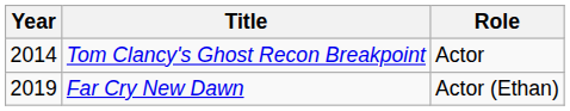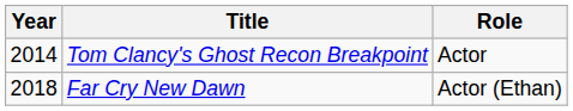Far Cry New Dawn | Year: 2019 -> 2018
